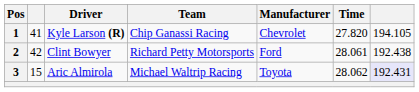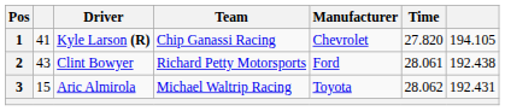2 | column 2: 42 -> 43
3 | column 7: lavender background -> no background
